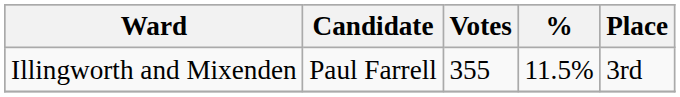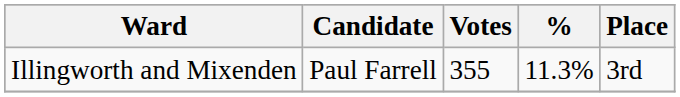Illingworth and Mixenden | %: 11.5% -> 11.3%
